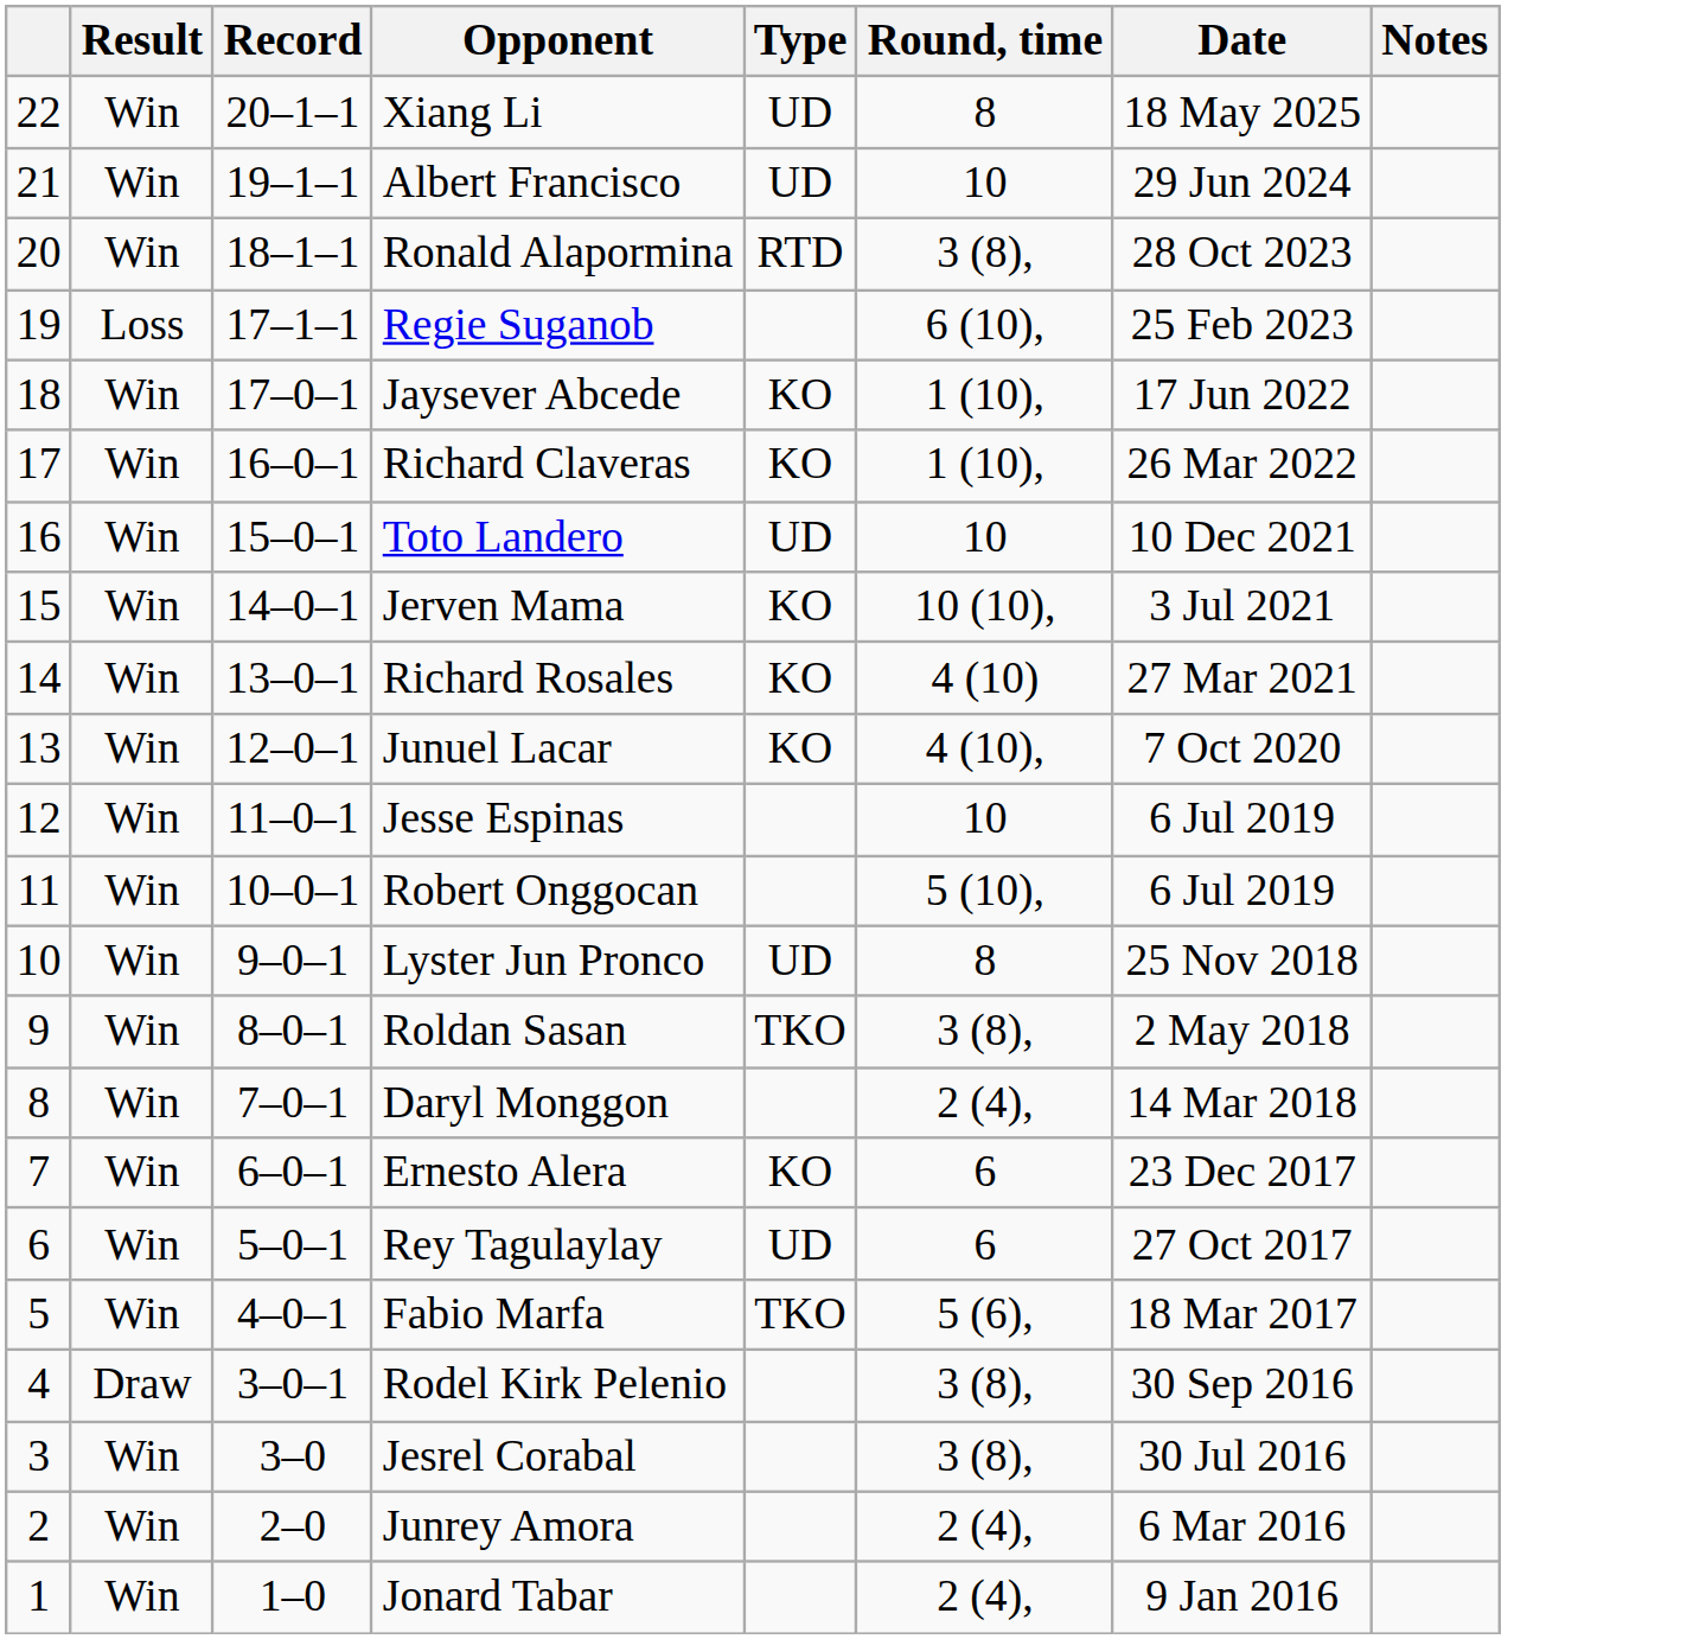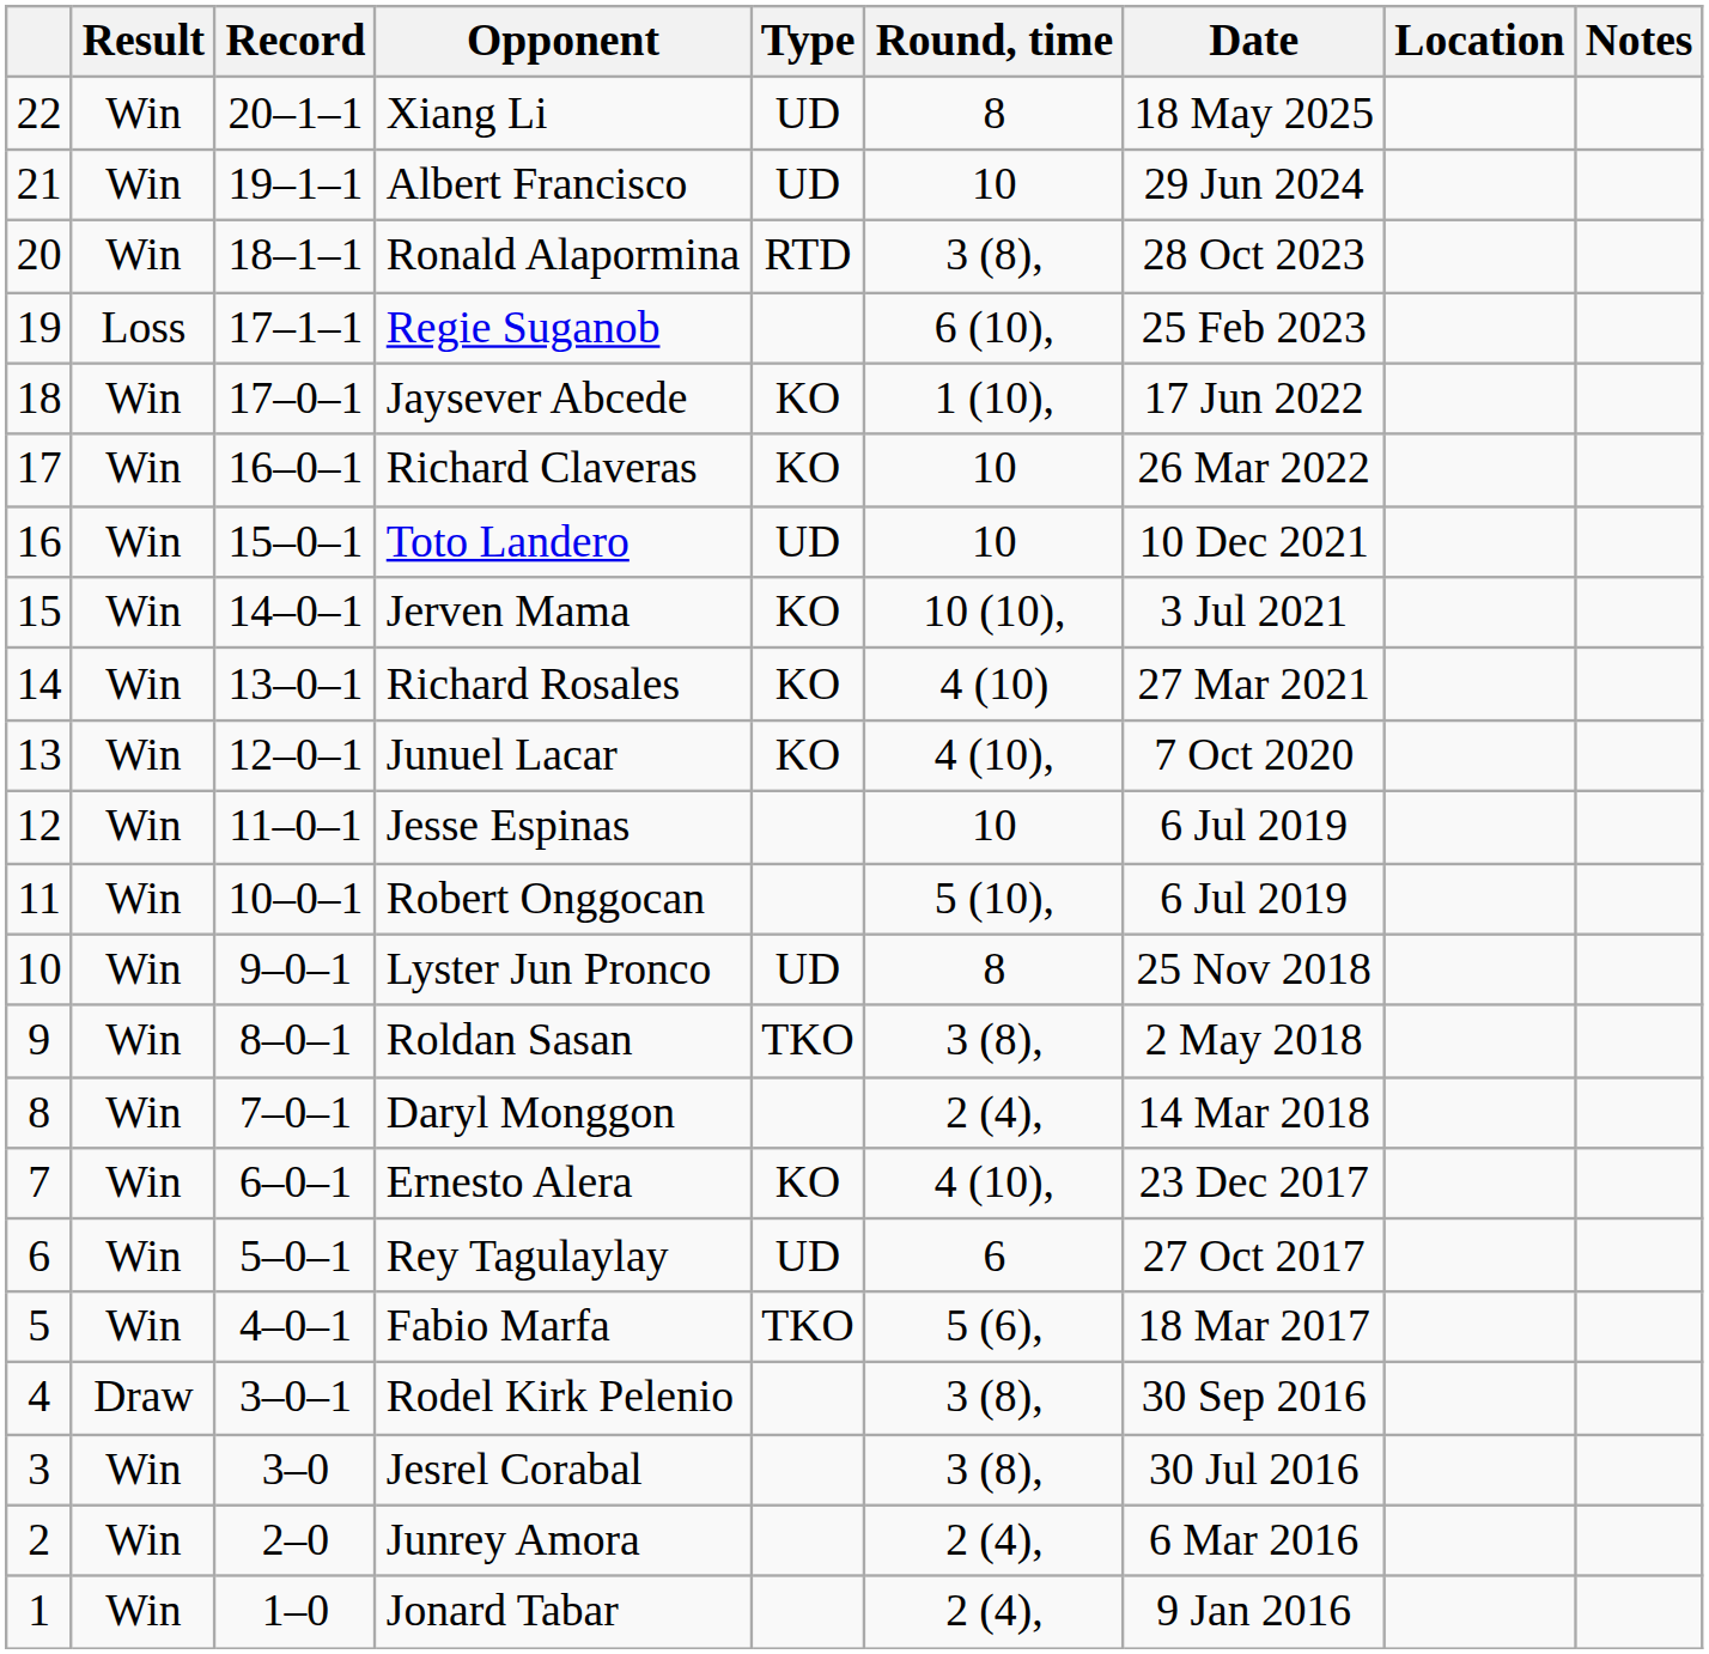+ column: Location
Richard Claveras | Round, time: 1 (10), -> 10
Ernesto Alera | Round, time: 6 -> 4 (10),
